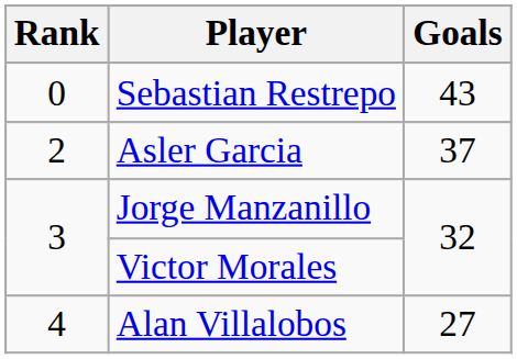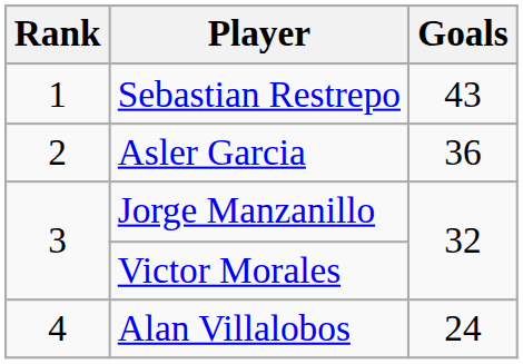Sebastian Restrepo | Rank: 0 -> 1
Asler Garcia | Goals: 37 -> 36
Alan Villalobos | Goals: 27 -> 24
